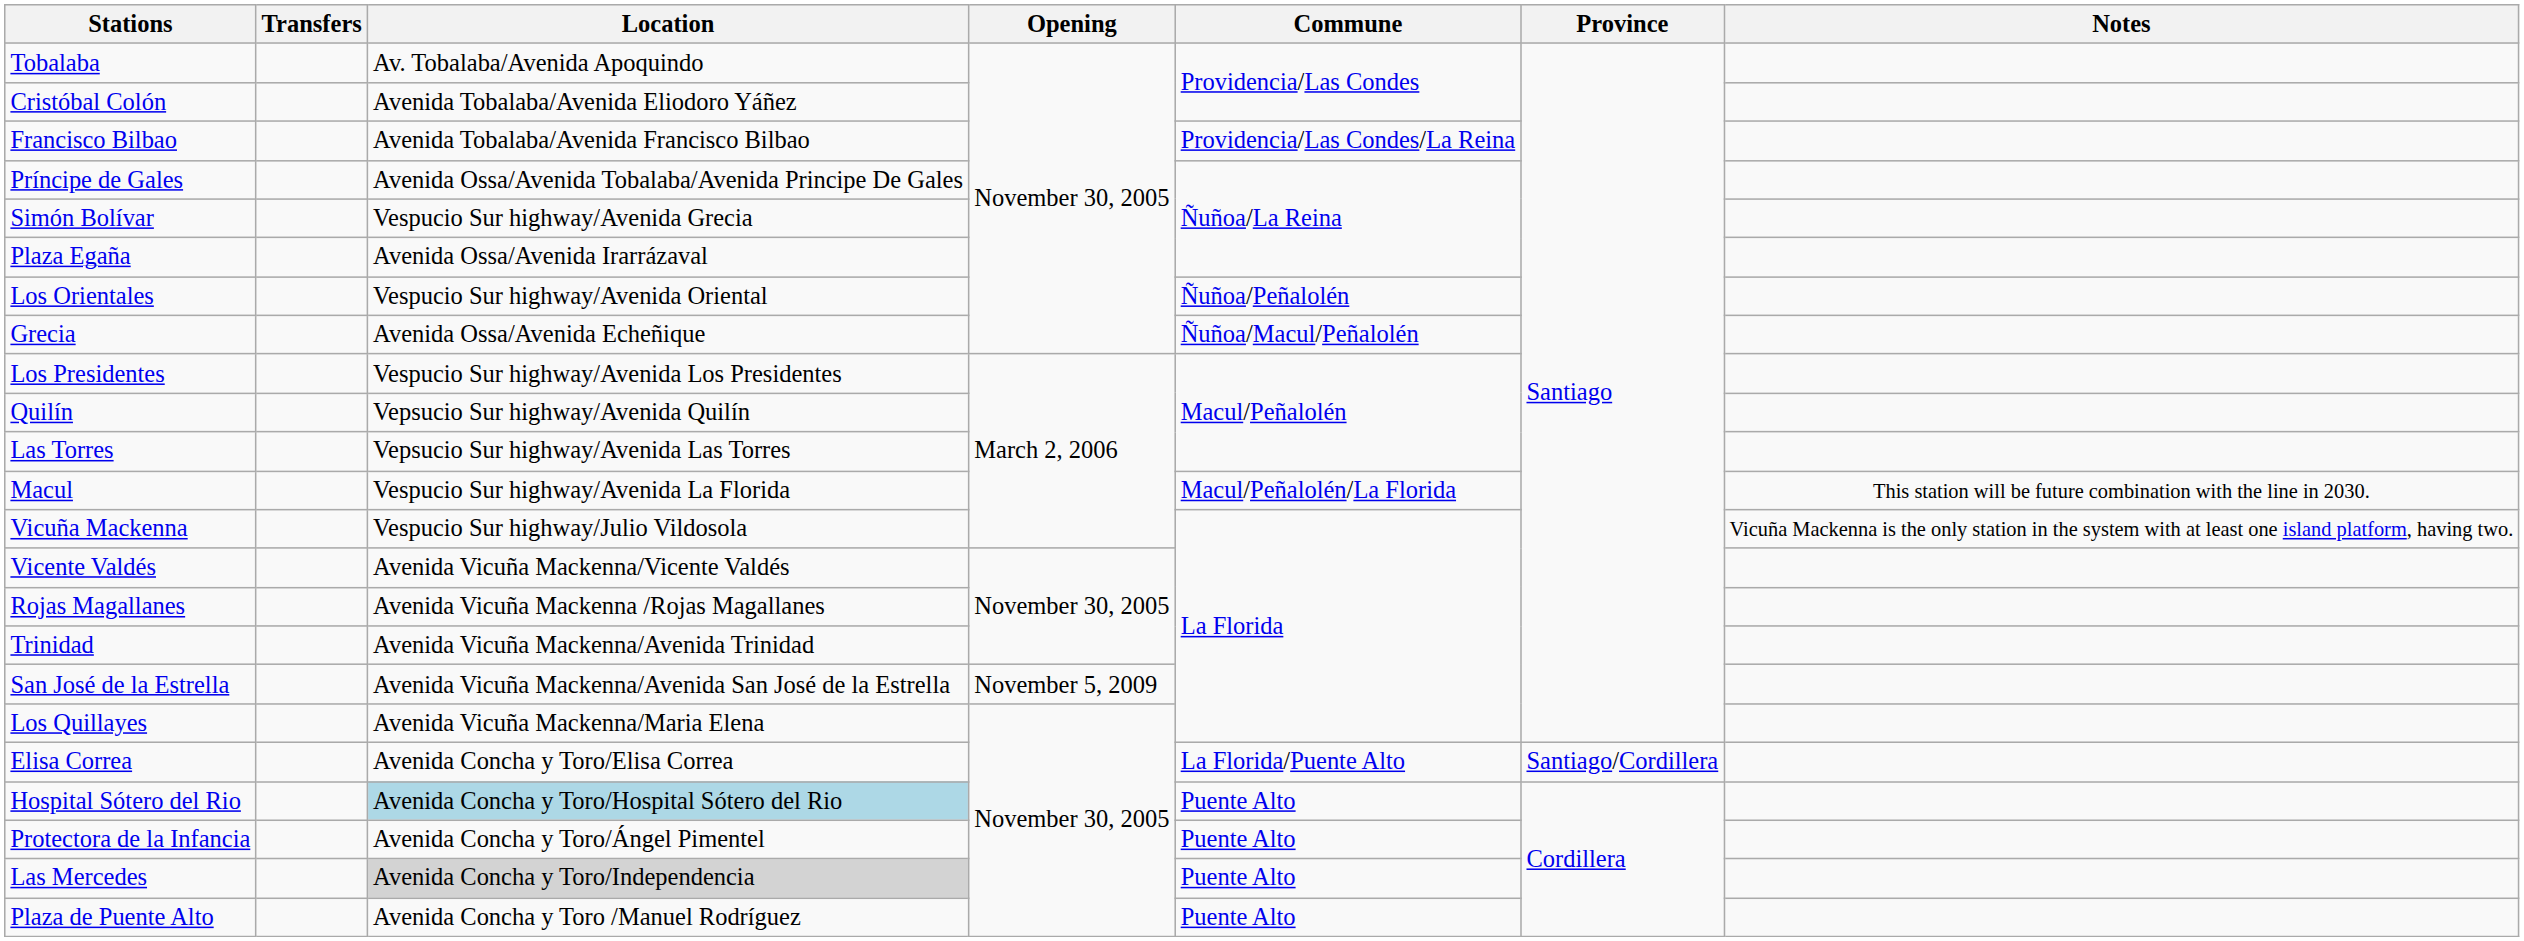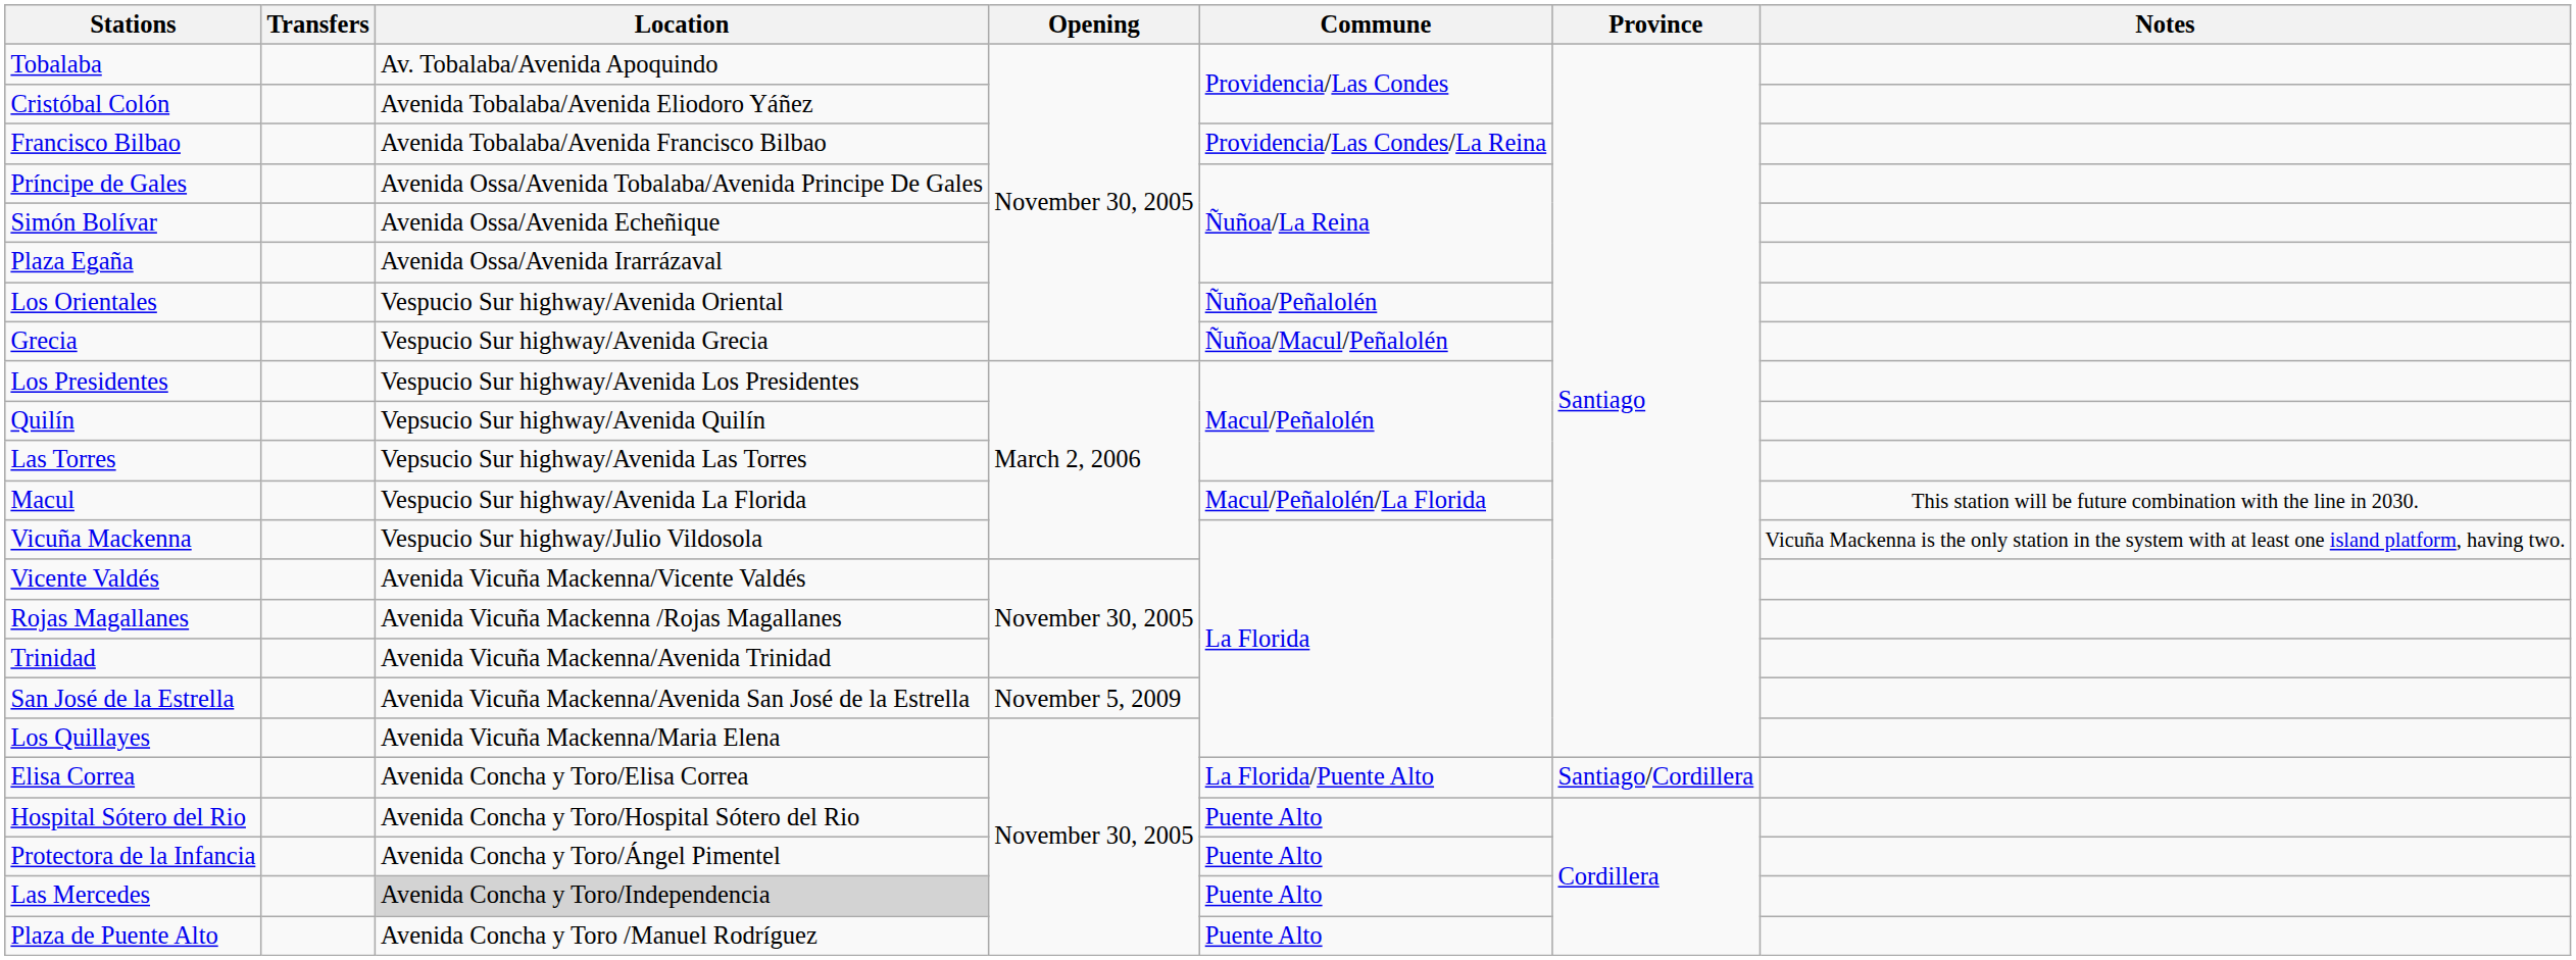Simón Bolívar | Location: Vespucio Sur highway/Avenida Grecia -> Avenida Ossa/Avenida Echeñique
Grecia | Location: Avenida Ossa/Avenida Echeñique -> Vespucio Sur highway/Avenida Grecia
Hospital Sótero del Rio | Location: lightblue background -> no background
